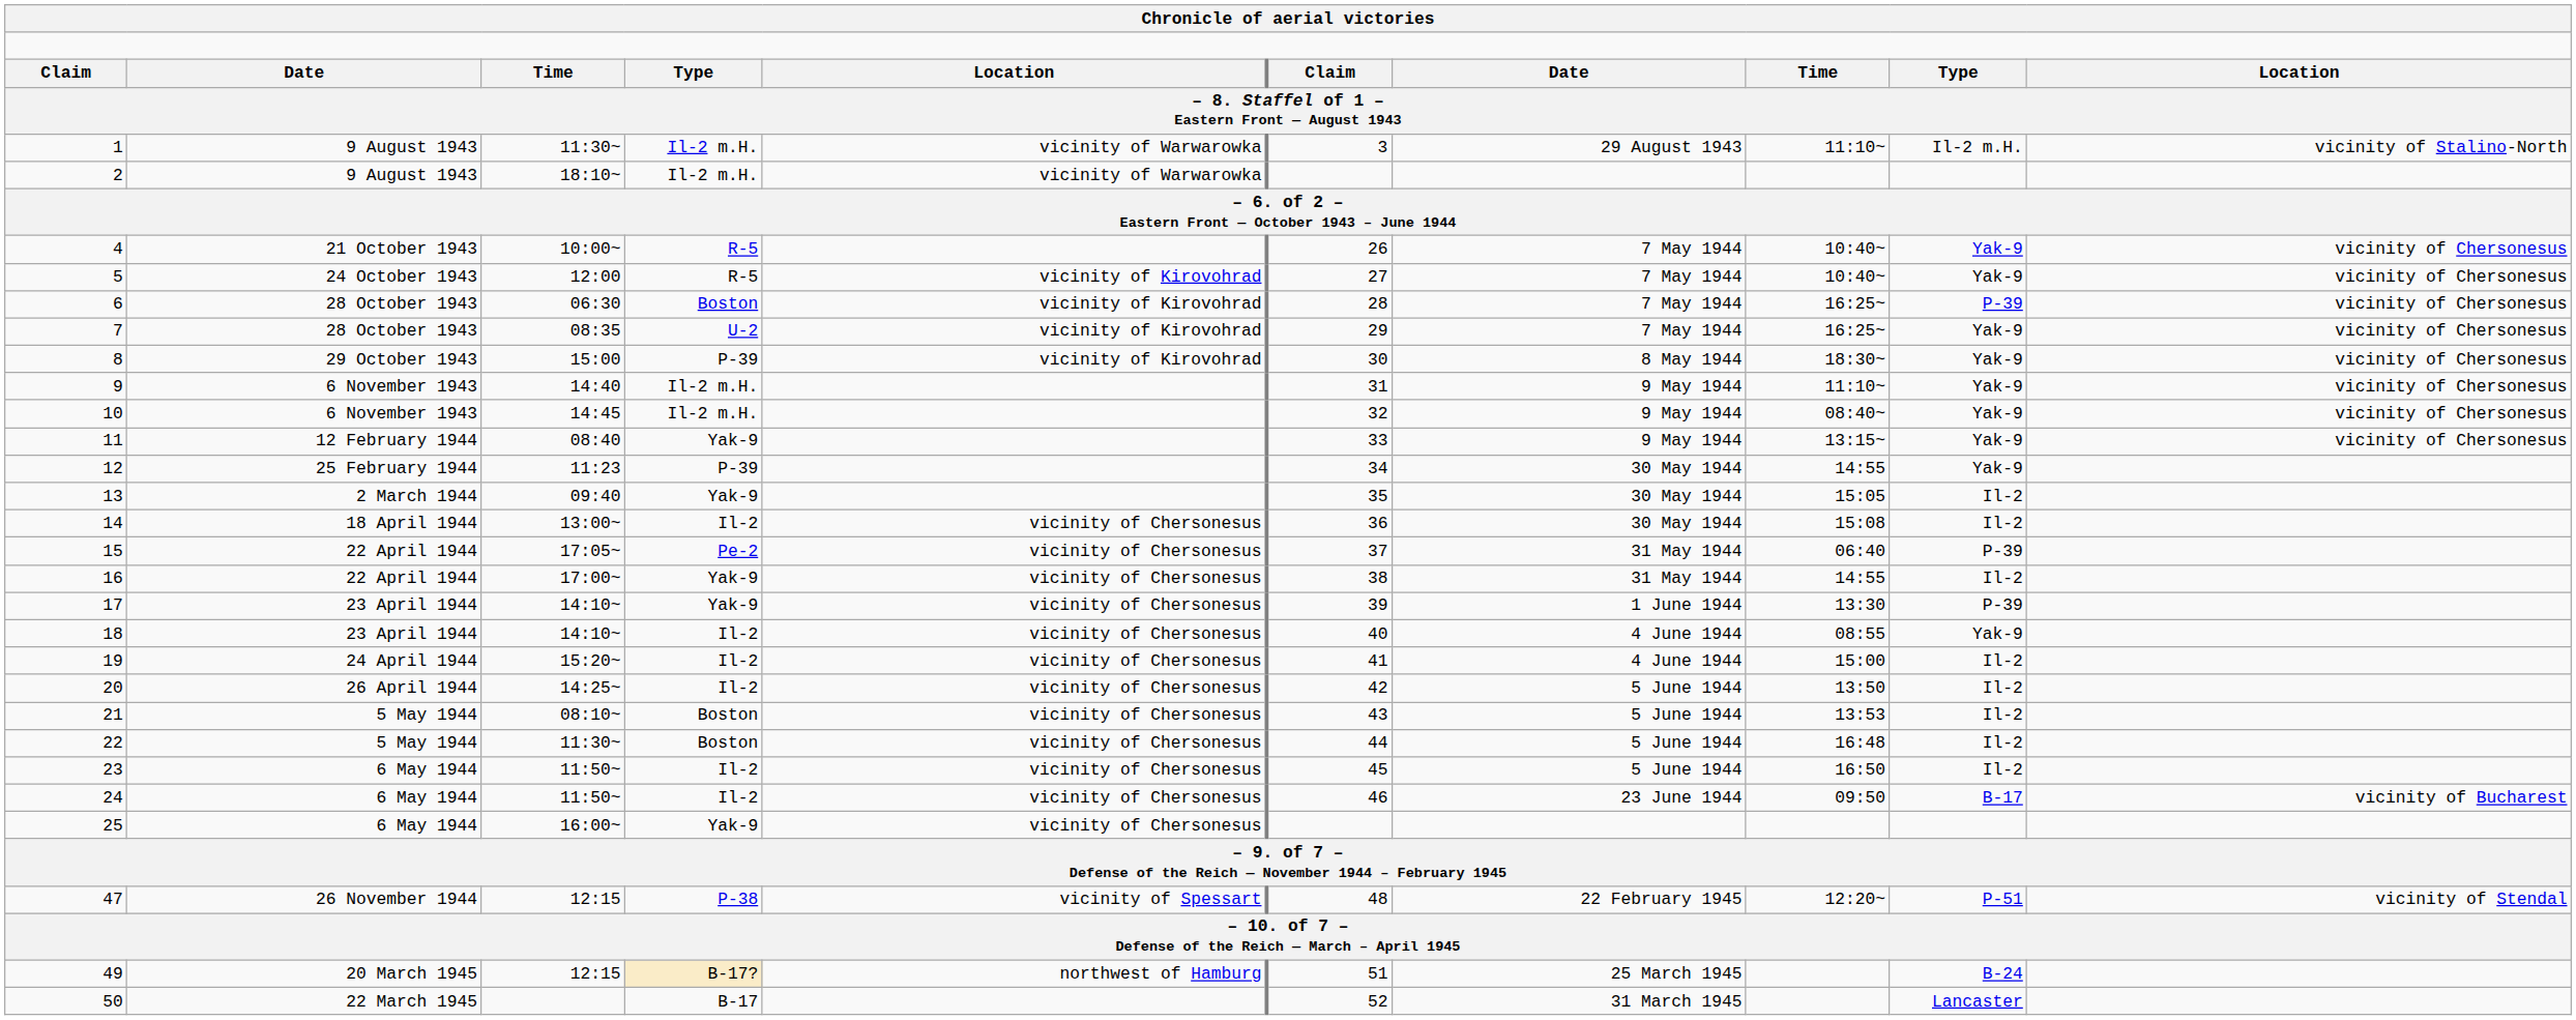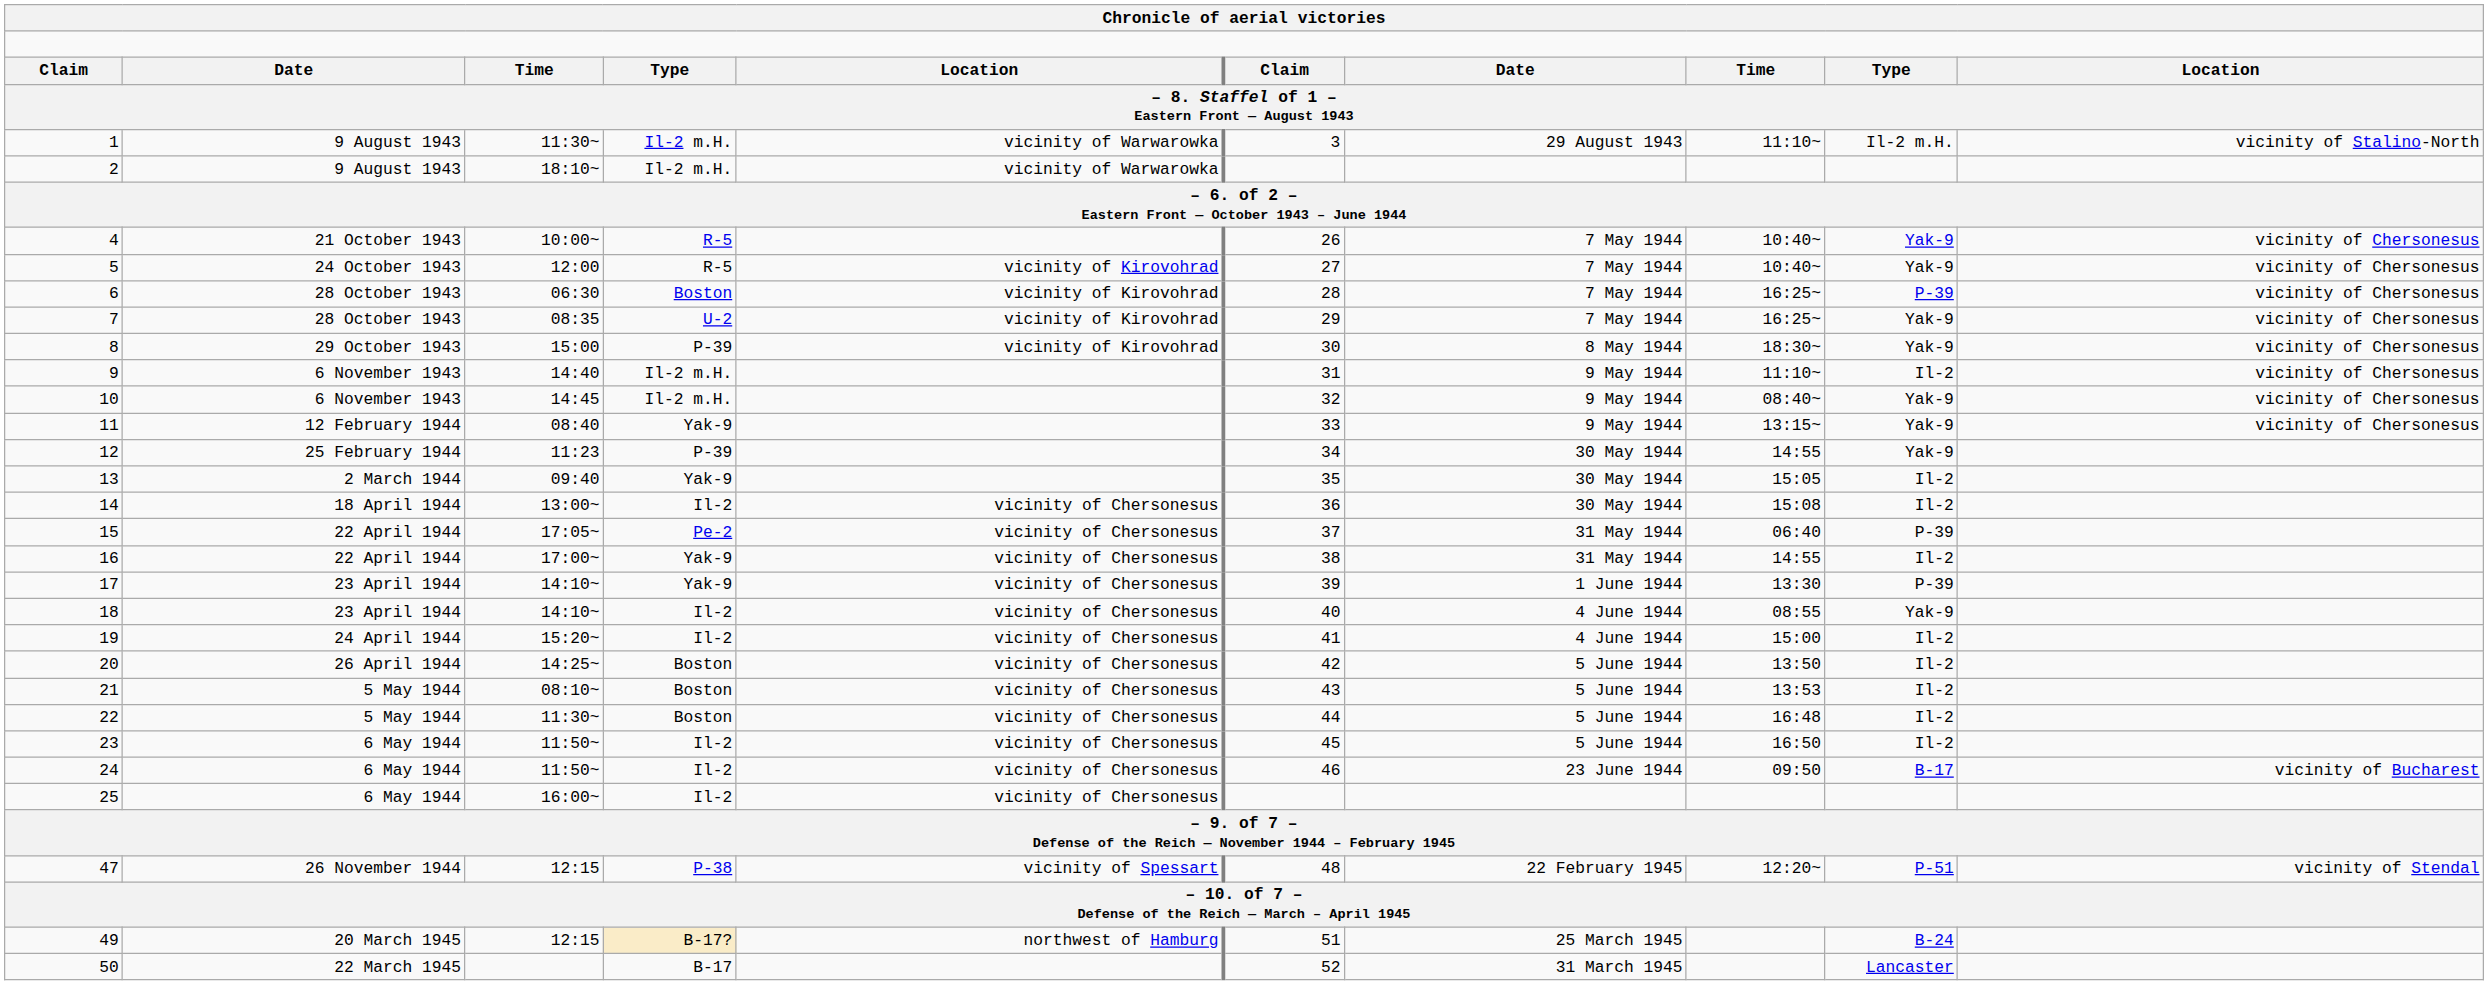9 | column 9: Yak-9 -> Il-2
20 | column 4: Il-2 -> Boston
25 | column 4: Yak-9 -> Il-2
